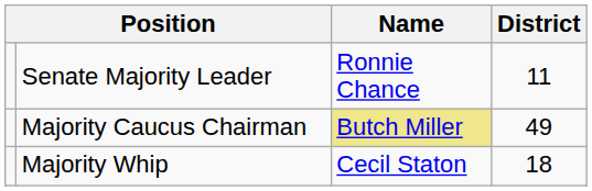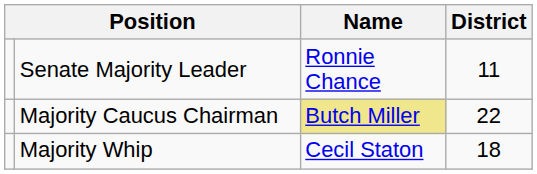Majority Caucus Chairman | District: 49 -> 22
